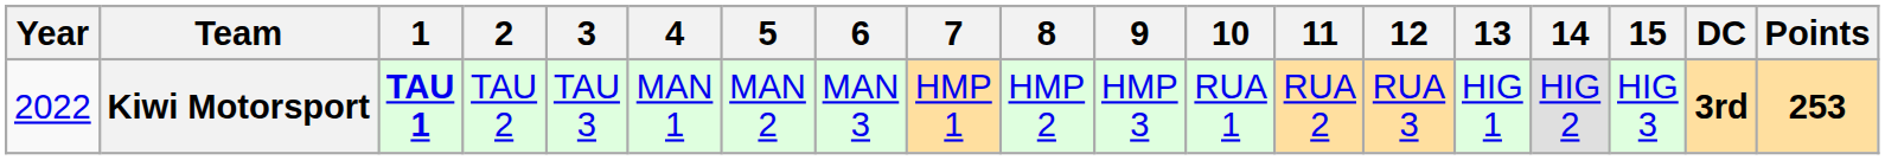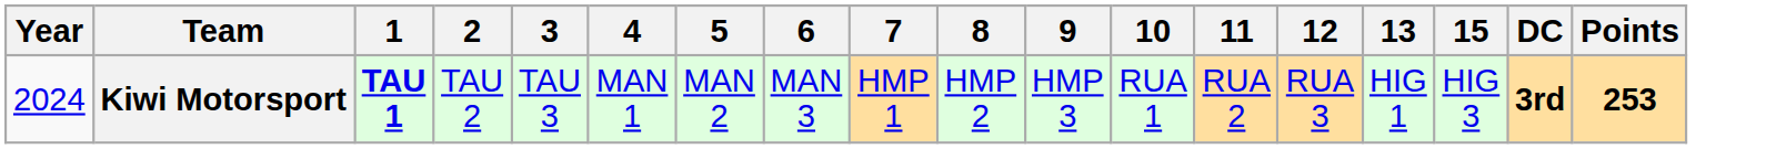- column: 14 | HIG 2
Kiwi Motorsport | Year: 2022 -> 2024
